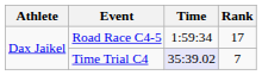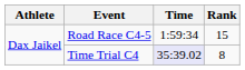Road Race C4-5 | Rank: 17 -> 15
Time Trial C4 | Rank: 7 -> 8
